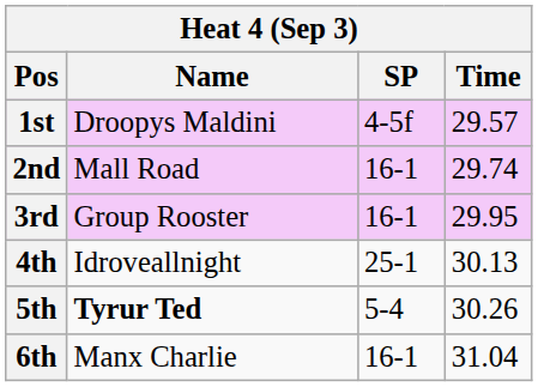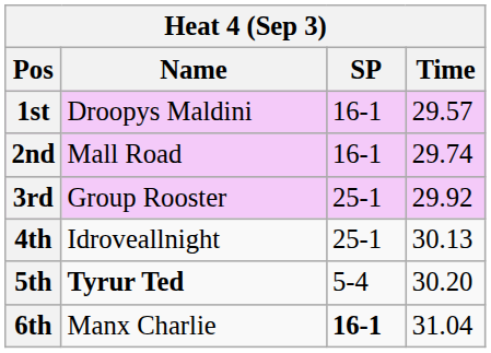1st | SP: 4-5f -> 16-1
3rd | SP: 16-1 -> 25-1
3rd | Time: 29.95 -> 29.92
5th | Time: 30.26 -> 30.20
6th | SP: normal -> bold
